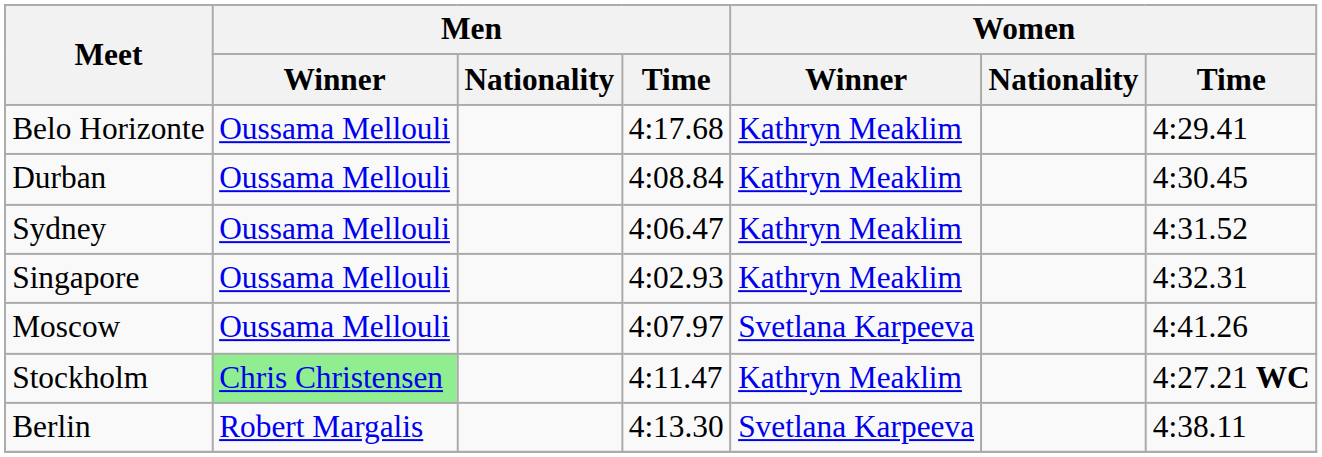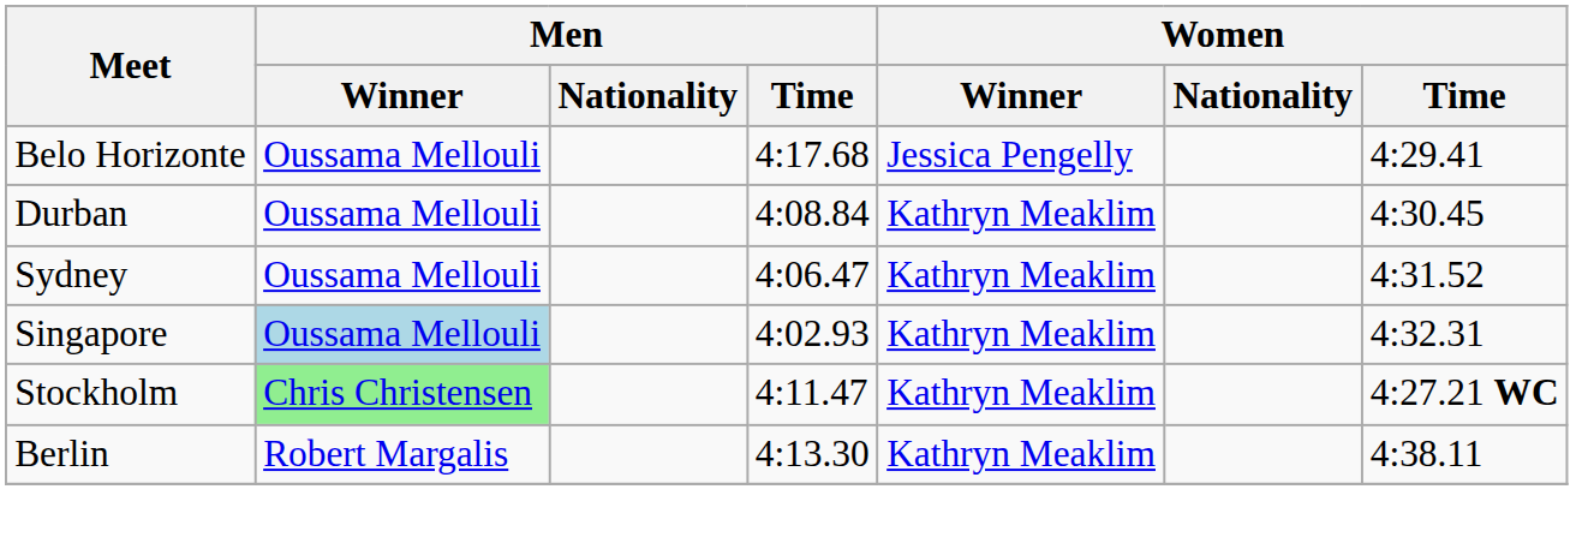Belo Horizonte | Women / Winner: Kathryn Meaklim -> Jessica Pengelly
Singapore | Men / Winner: no background -> lightblue background
- row: Moscow | Oussama Mellouli | 4:07.97 | Svetlana Karpeeva | 4:41.26
Berlin | Women / Winner: Svetlana Karpeeva -> Kathryn Meaklim
